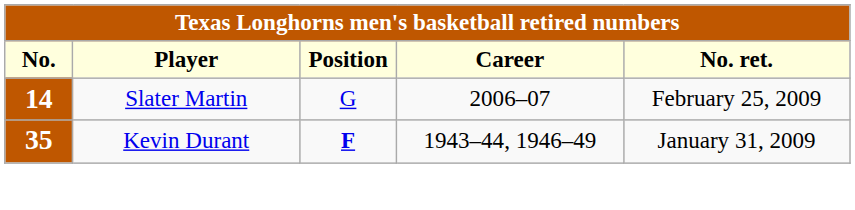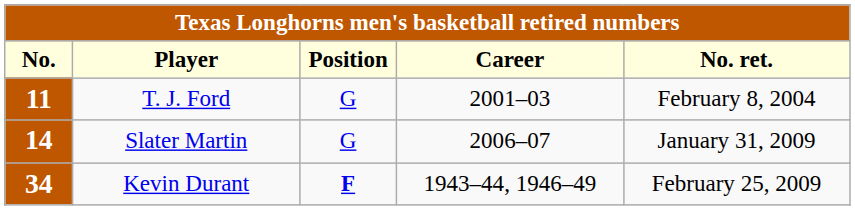+ row: 11 | T. J. Ford | G | 2001–03 | February 8, 2004
Slater Martin | No. ret.: February 25, 2009 -> January 31, 2009
Kevin Durant | No.: 35 -> 34
Kevin Durant | No. ret.: January 31, 2009 -> February 25, 2009
